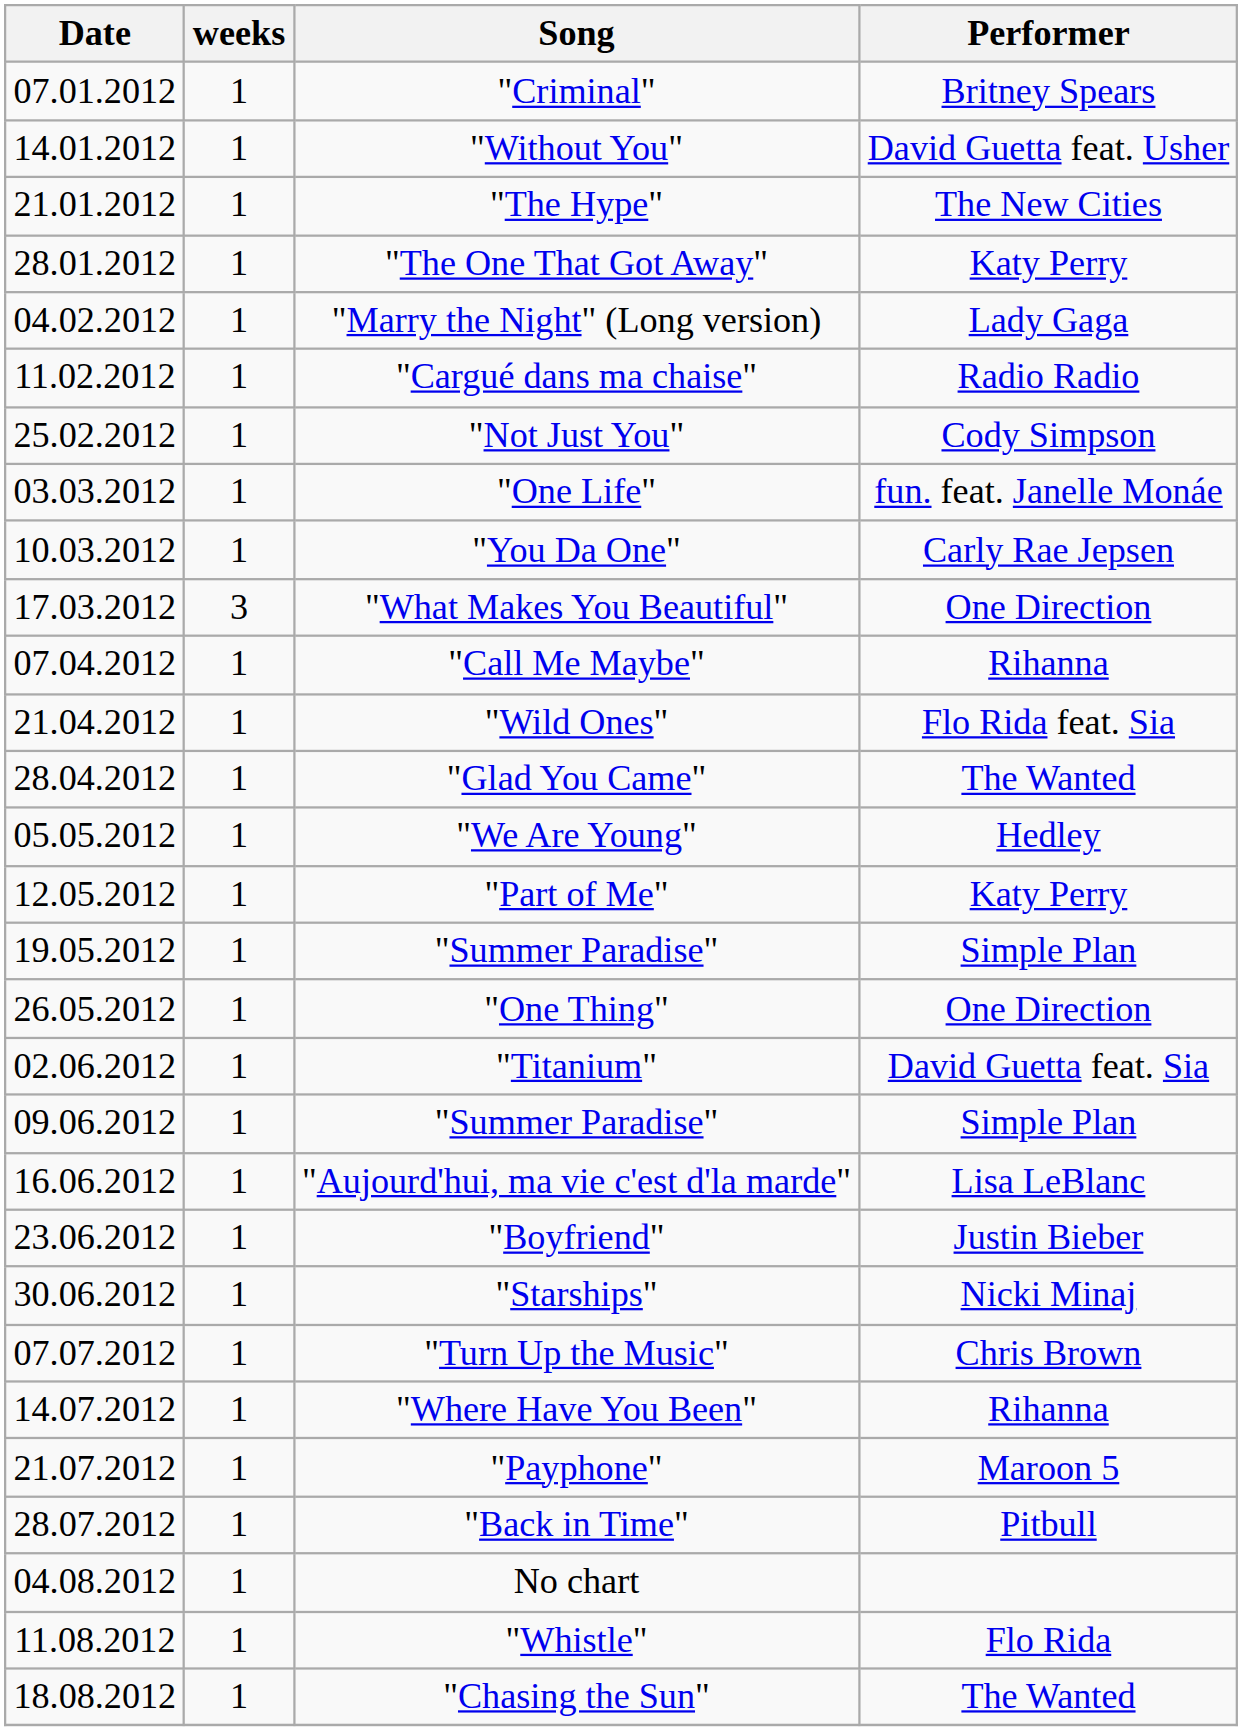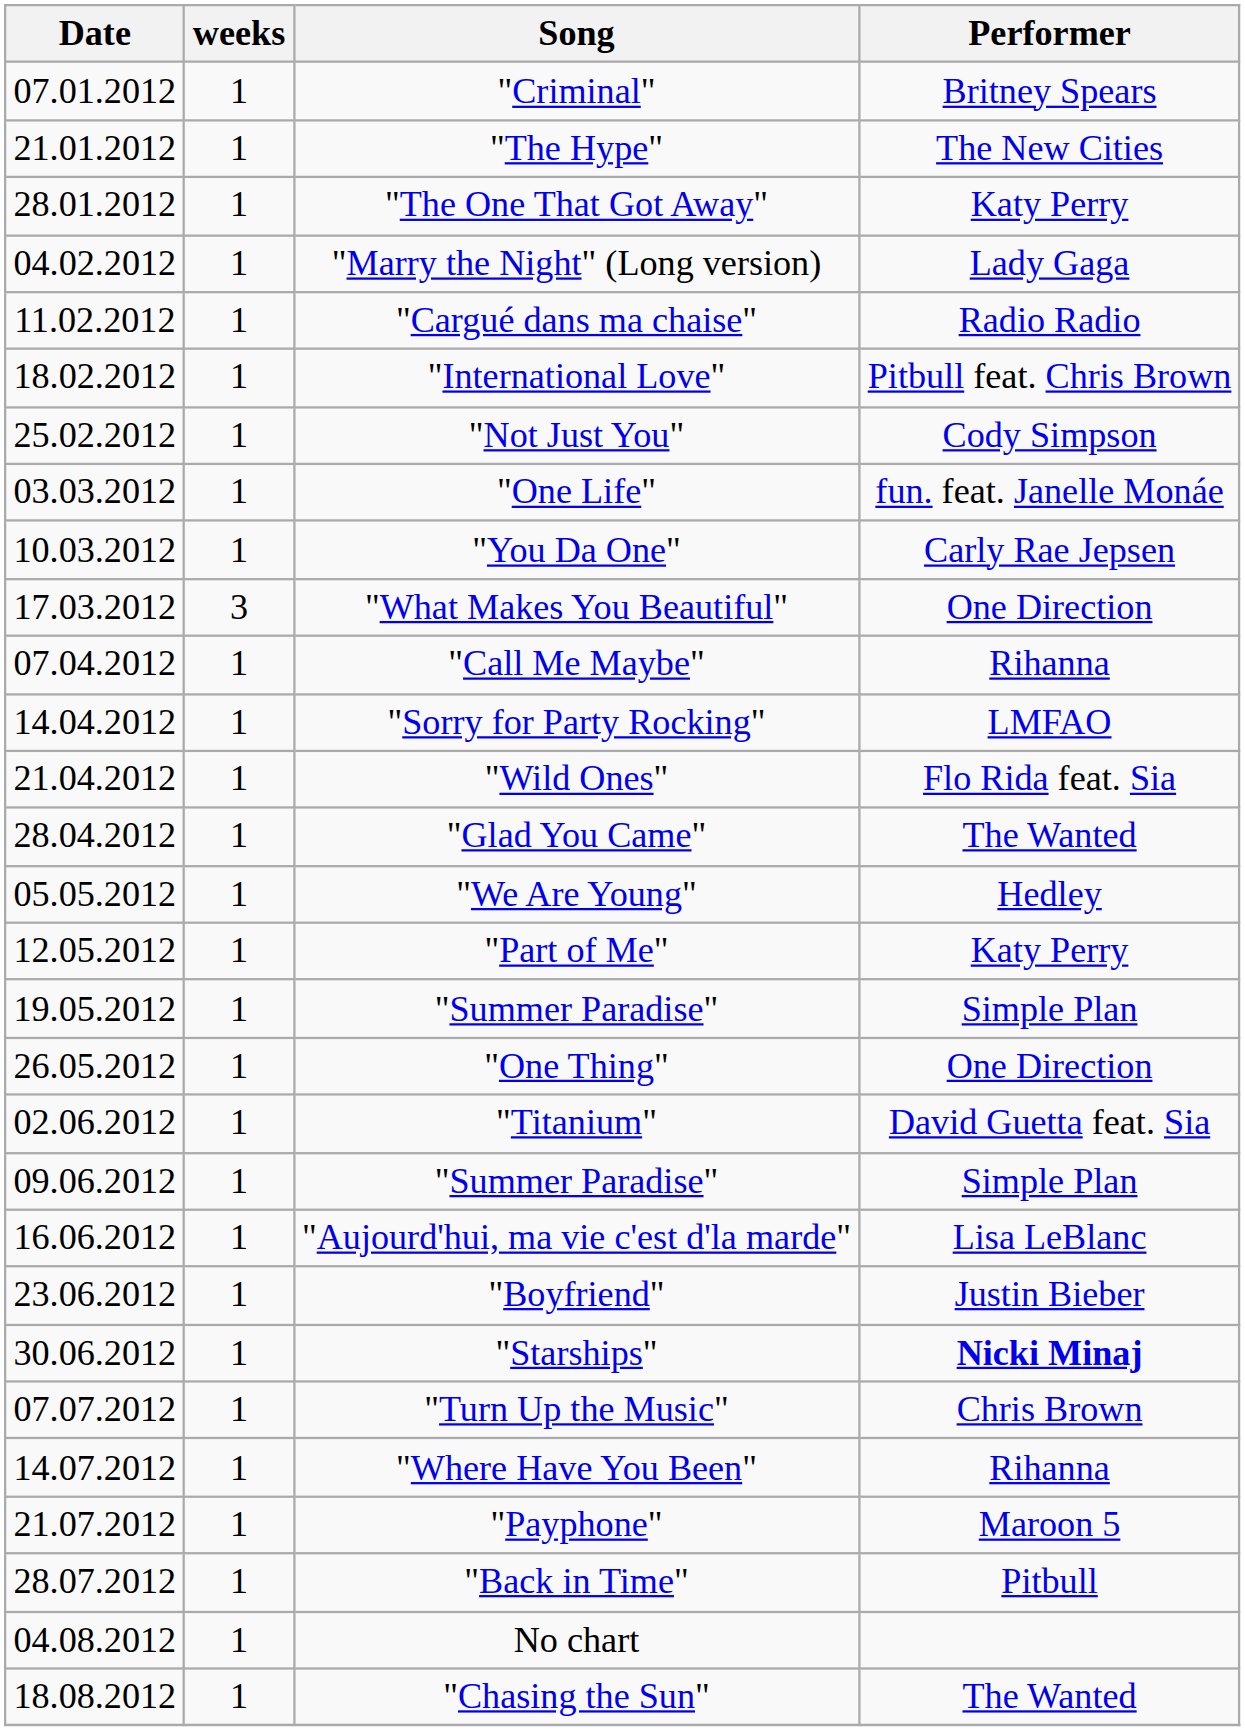- row: 14.01.2012 | 1 | "Without You" | David Guetta feat. Usher
+ row: 18.02.2012 | 1 | "International Love" | Pitbull feat. Chris Brown
+ row: 14.04.2012 | 1 | "Sorry for Party Rocking" | LMFAO
"Starships" | Performer: normal -> bold
- row: 11.08.2012 | 1 | "Whistle" | Flo Rida
